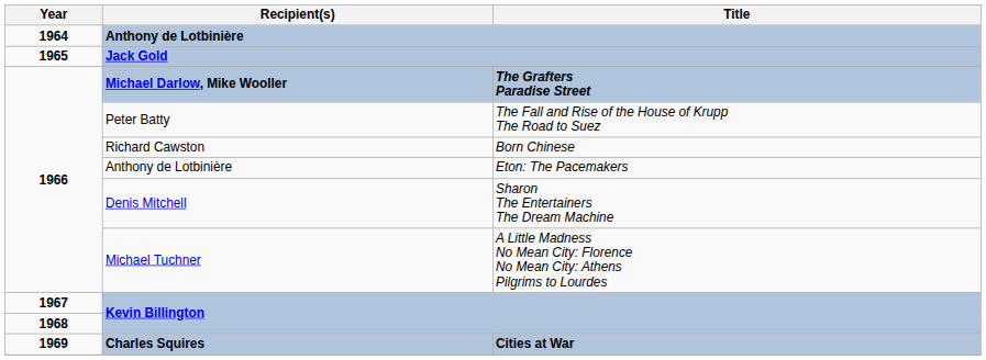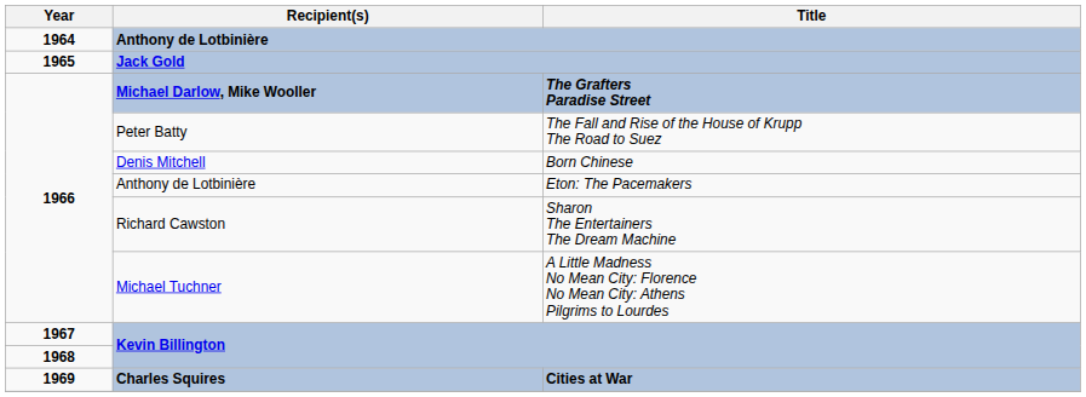Born Chinese | Recipient(s): Richard Cawston -> Denis Mitchell
Sharon The Entertainers The Dream Machine | Recipient(s): Denis Mitchell -> Richard Cawston
